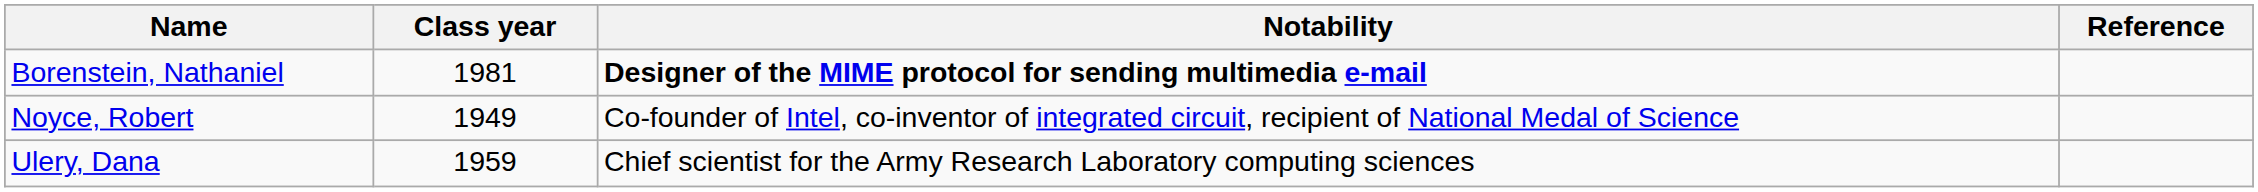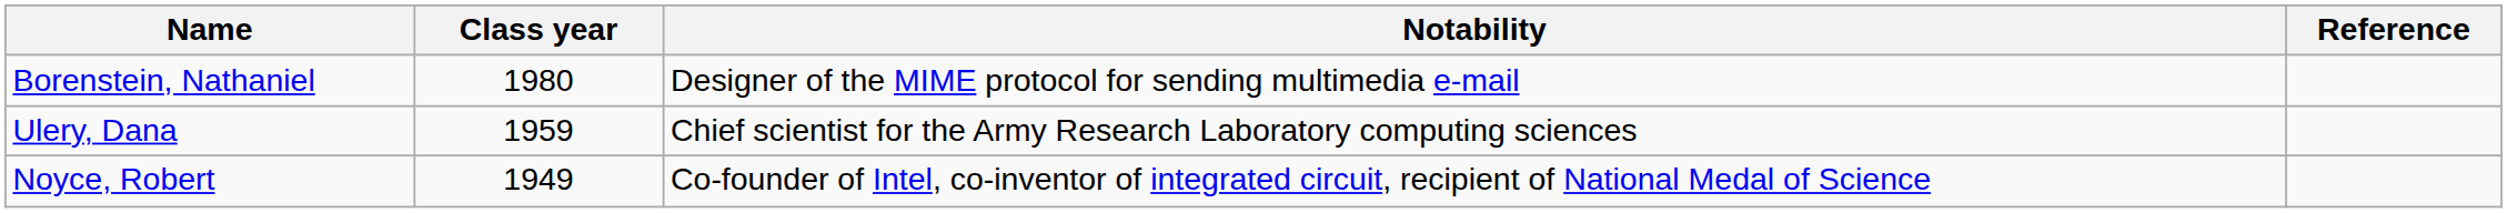Borenstein, Nathaniel | Class year: 1981 -> 1980
Borenstein, Nathaniel | Notability: bold -> normal
rows swapped: Noyce, Robert <-> Ulery, Dana
